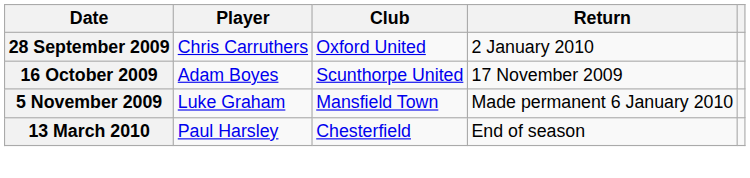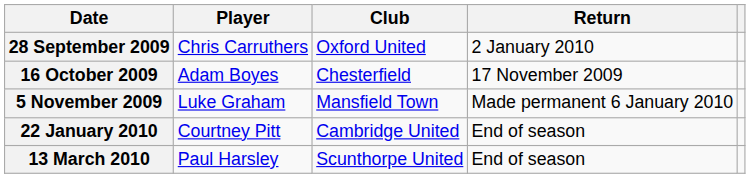16 October 2009 | Club: Scunthorpe United -> Chesterfield
+ row: 22 January 2010 | Courtney Pitt | Cambridge United | End of season
13 March 2010 | Club: Chesterfield -> Scunthorpe United
